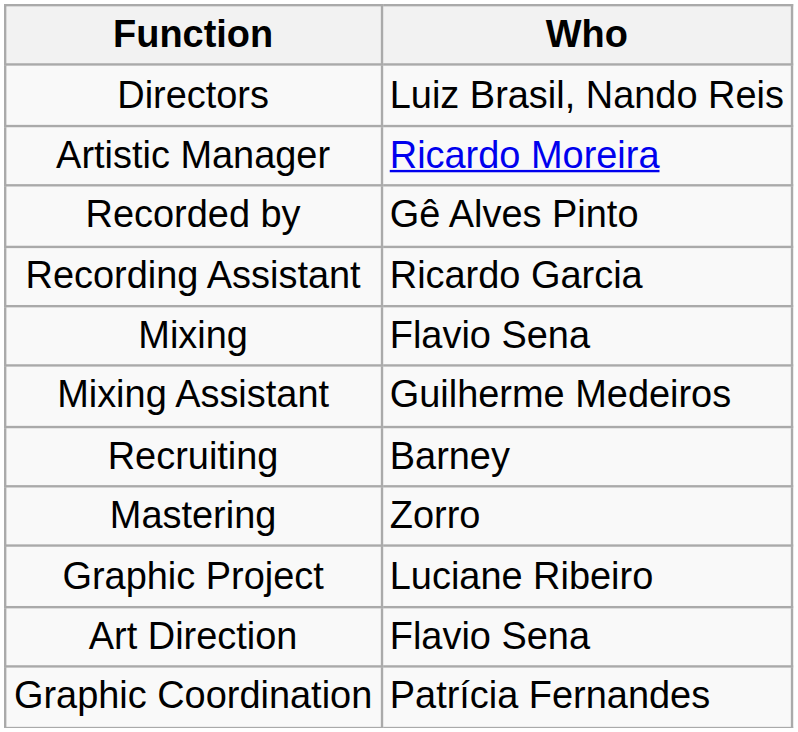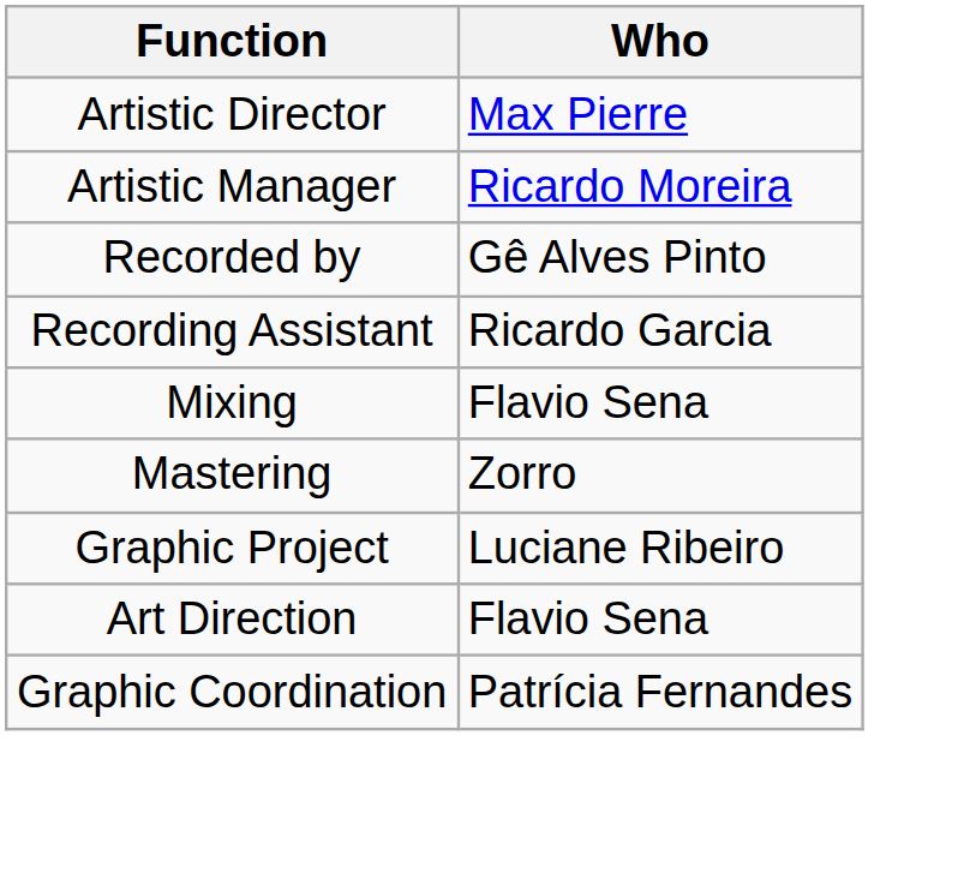- row: Directors | Luiz Brasil, Nando Reis
+ row: Artistic Director | Max Pierre
- row: Mixing Assistant | Guilherme Medeiros
- row: Recruiting | Barney
